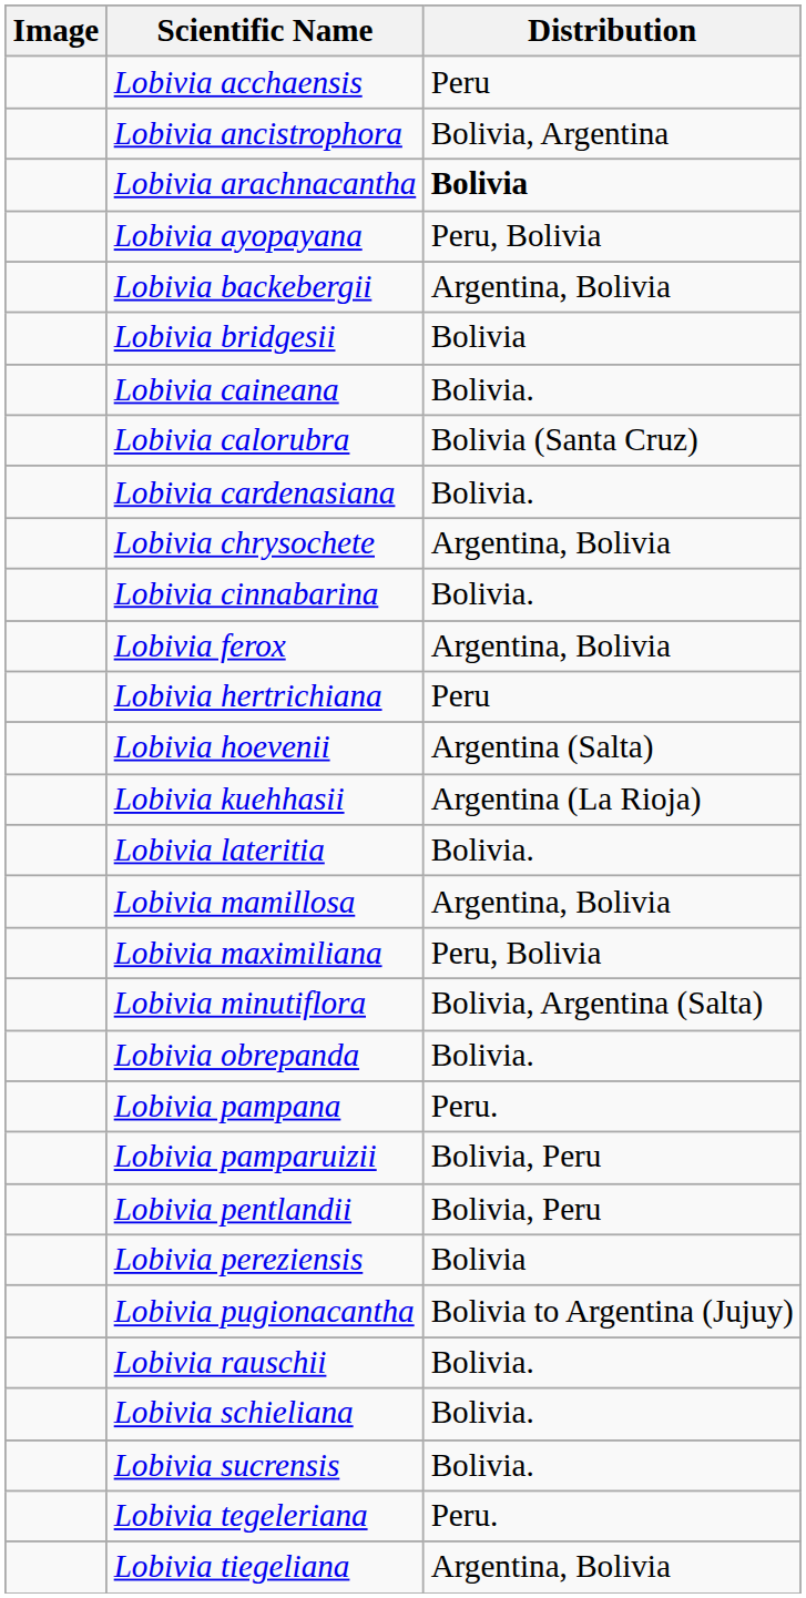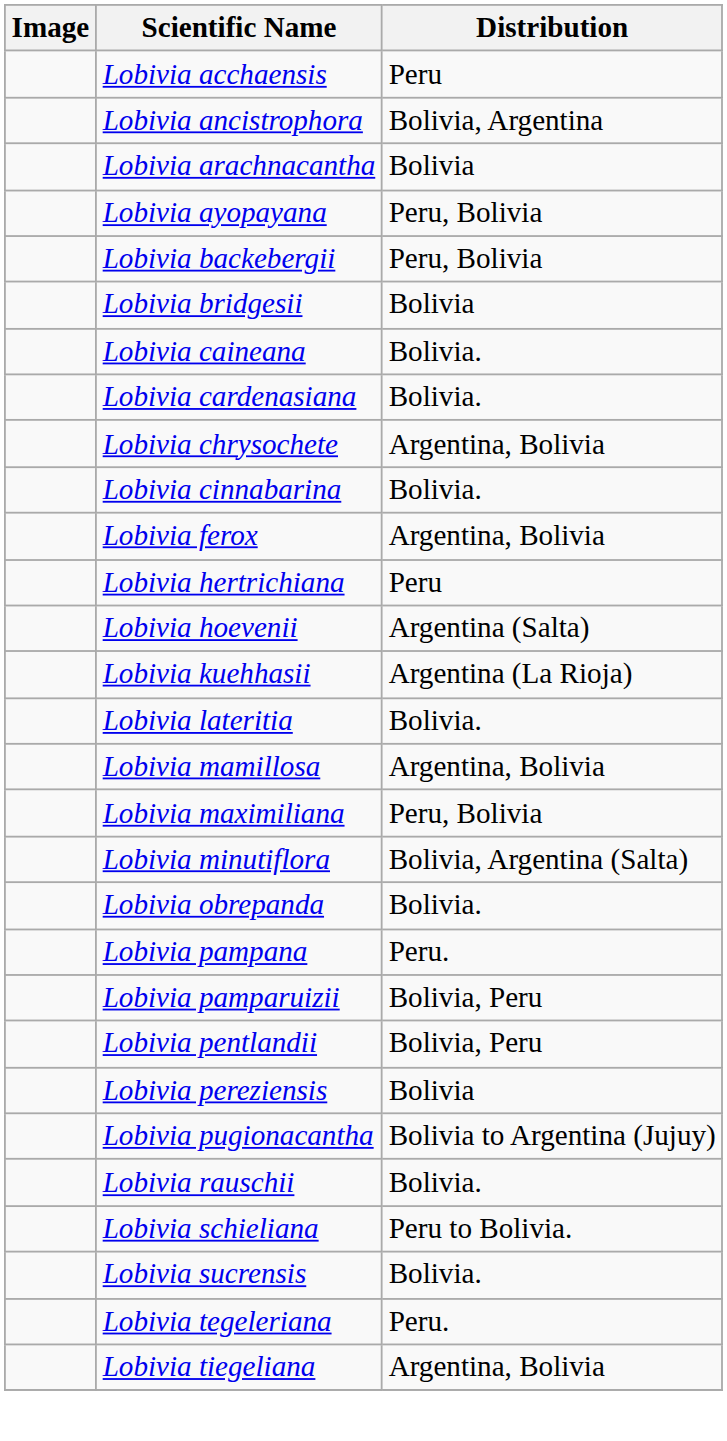Lobivia arachnacantha | Distribution: bold -> normal
Lobivia backebergii | Distribution: Argentina, Bolivia -> Peru, Bolivia
- row: Lobivia calorubra | Bolivia (Santa Cruz)
Lobivia schieliana | Distribution: Bolivia. -> Peru to Bolivia.
